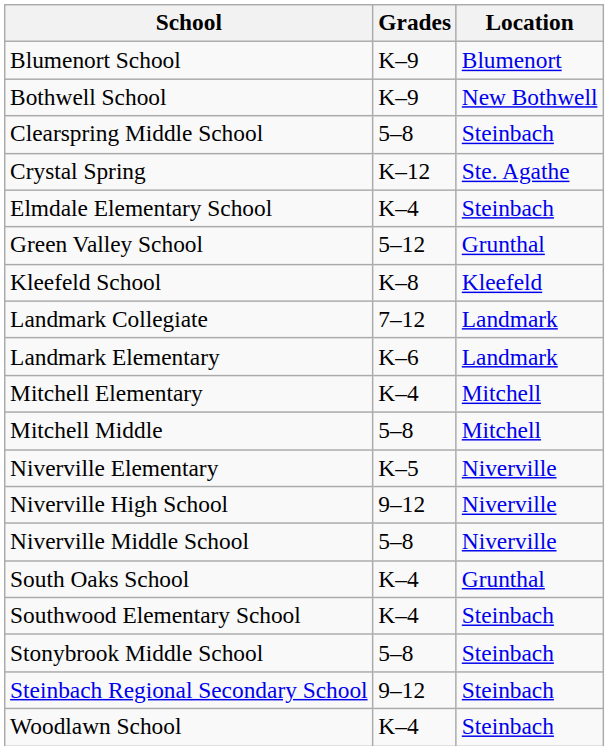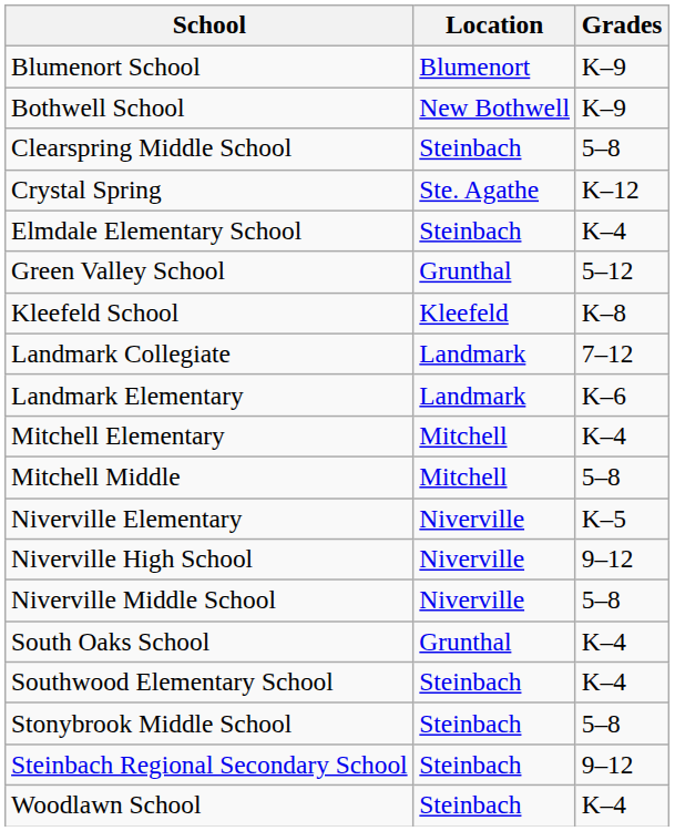columns swapped: Grades <-> Location
